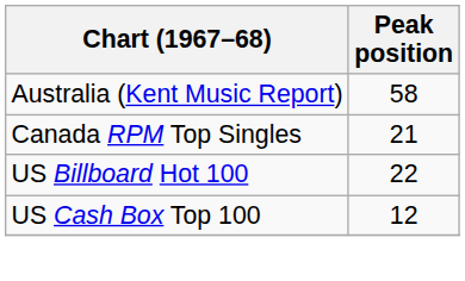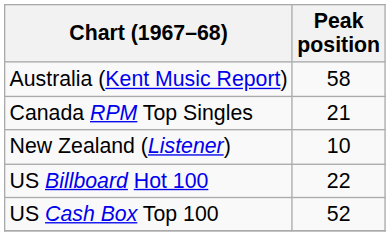+ row: New Zealand (Listener) | 10
US Cash Box Top 100 | Peak position: 12 -> 52
